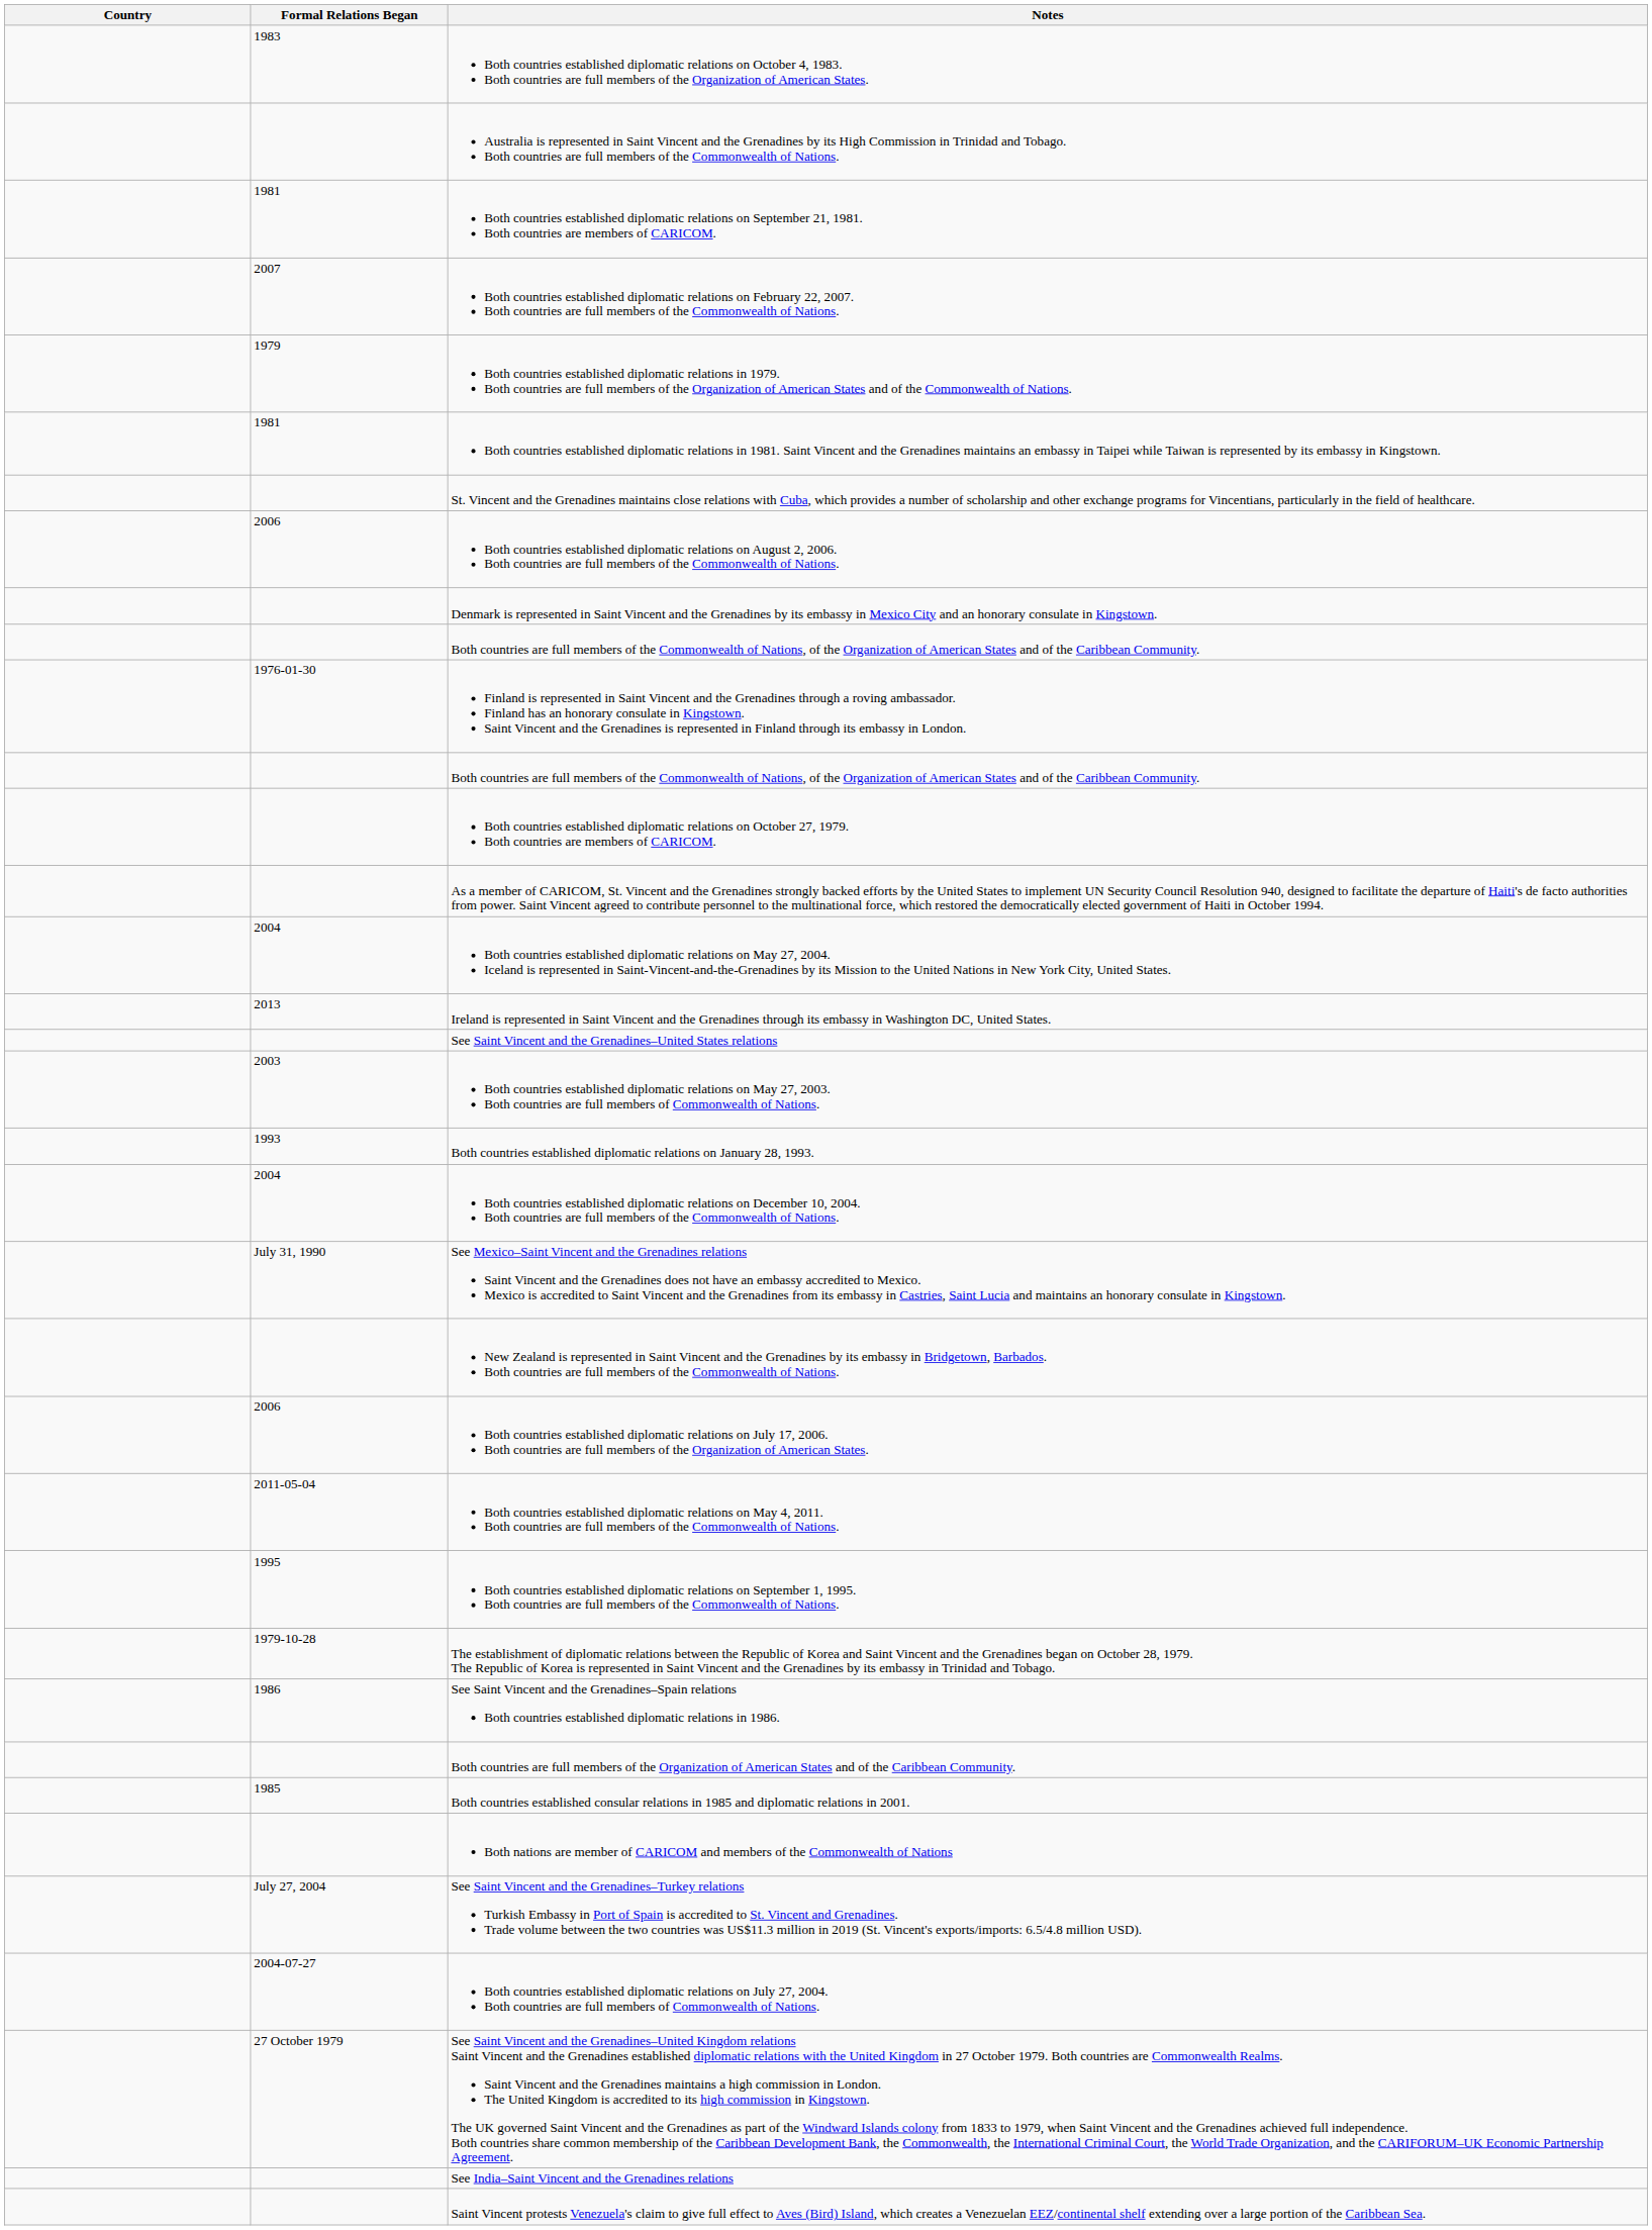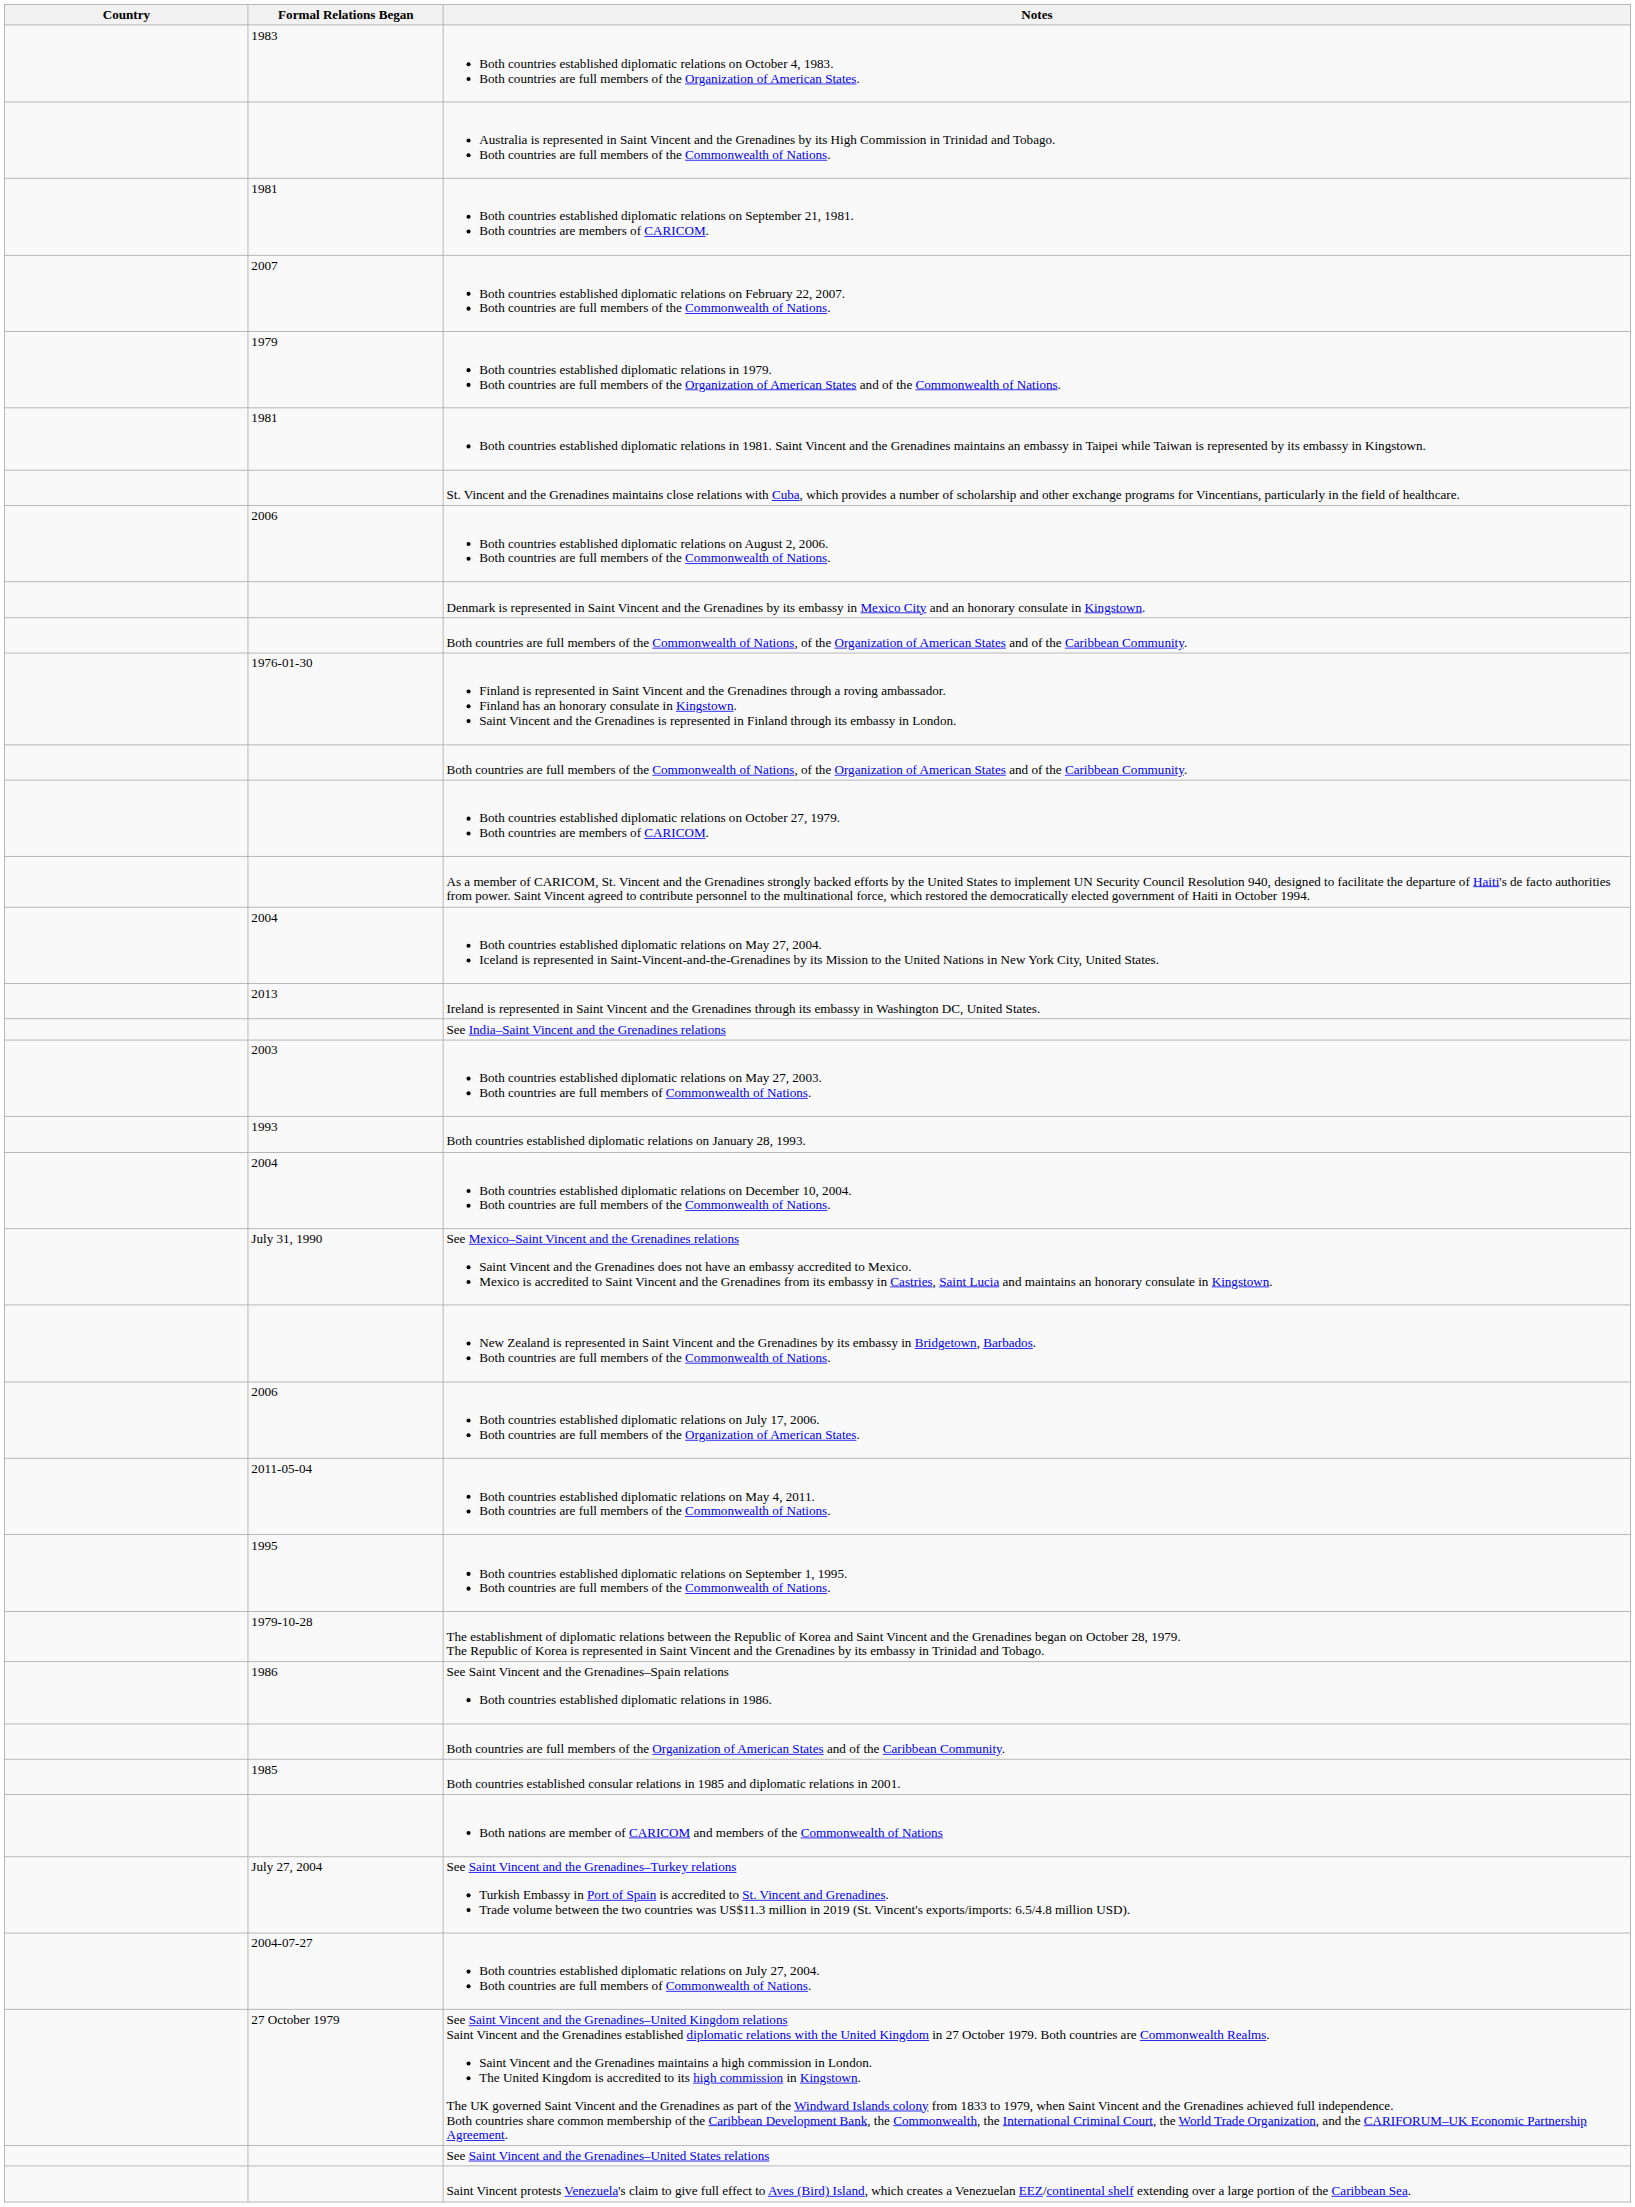rows swapped: See India–Saint Vincent and the Grenadines relations <-> See Saint Vincent and the Grenadines–United States relations
